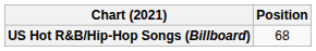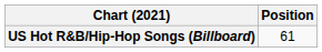US Hot R&B/Hip-Hop Songs (Billboard) | Position: 68 -> 61
